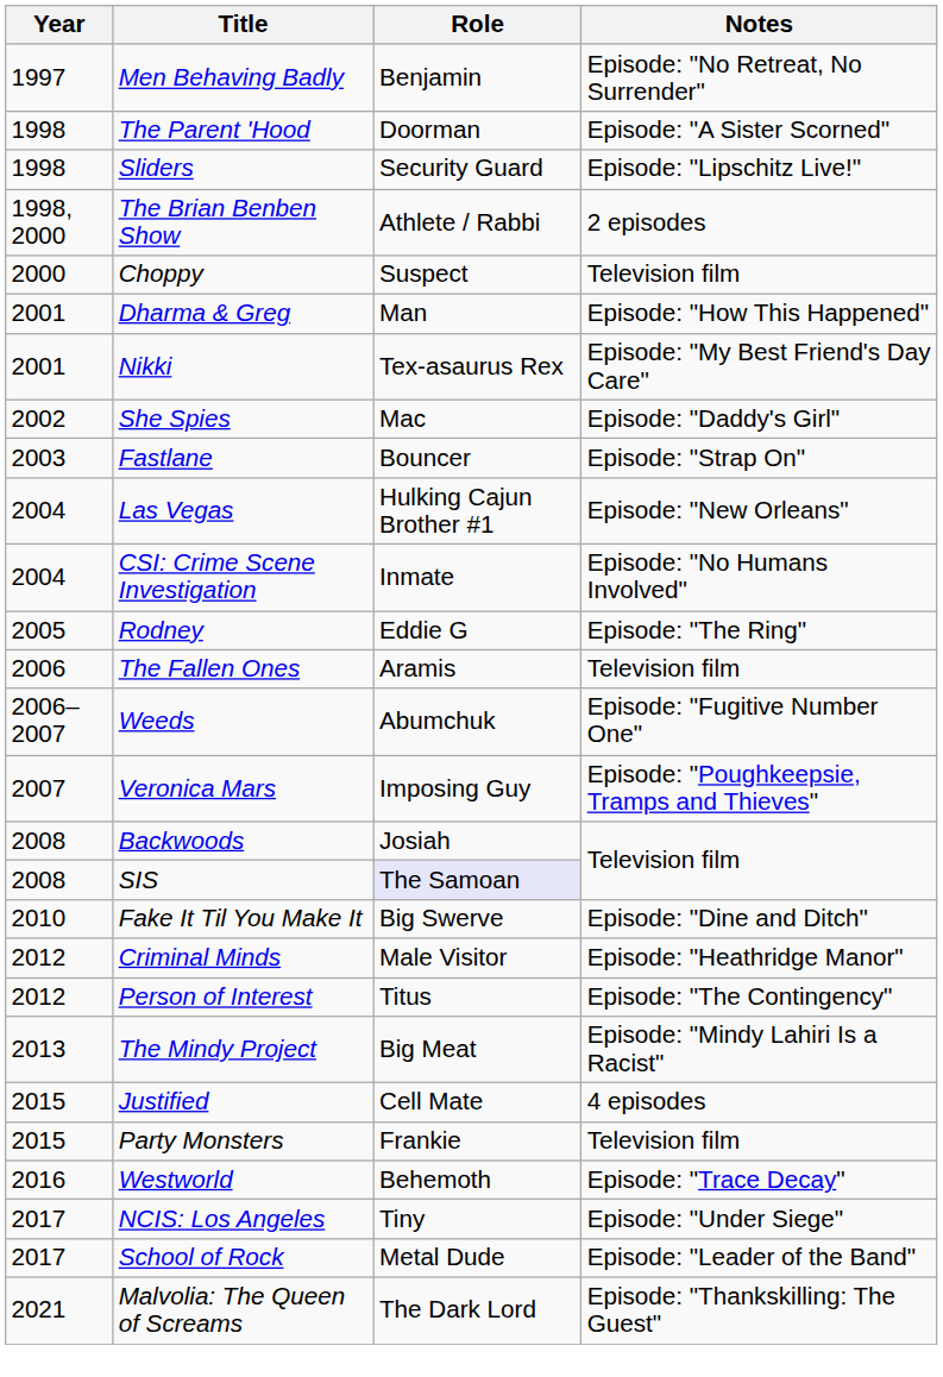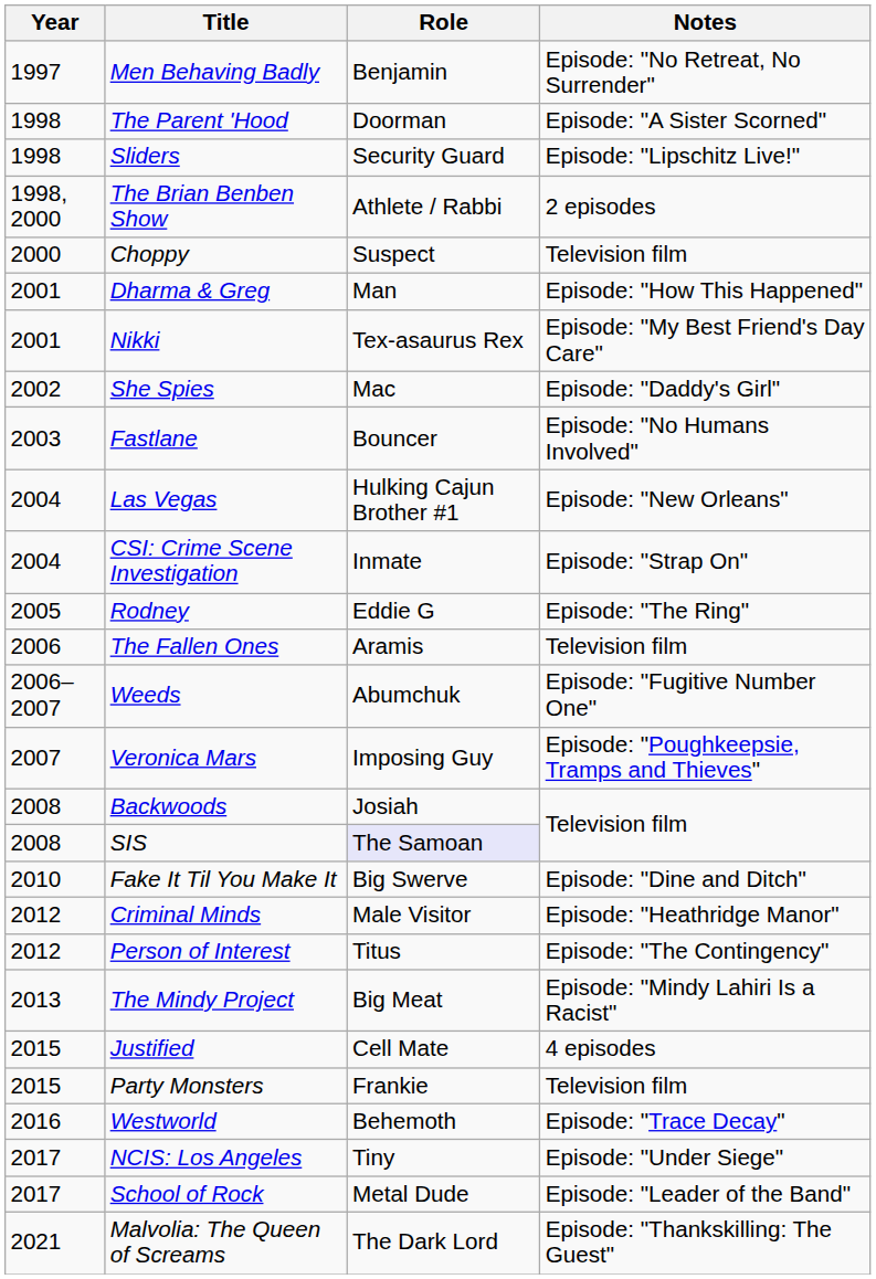Fastlane | Notes: Episode: "Strap On" -> Episode: "No Humans Involved"
CSI: Crime Scene Investigation | Notes: Episode: "No Humans Involved" -> Episode: "Strap On"
